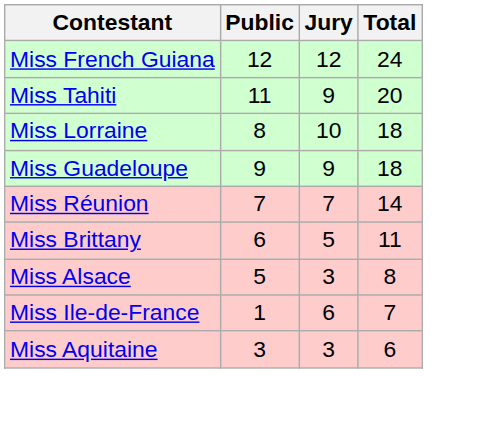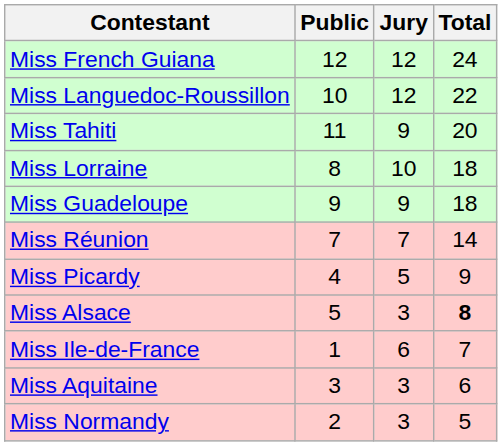+ row: Miss Languedoc-Roussillon | 10 | 12 | 22
- row: Miss Brittany | 6 | 5 | 11
+ row: Miss Picardy | 4 | 5 | 9
Miss Alsace | Total: normal -> bold
+ row: Miss Normandy | 2 | 3 | 5
